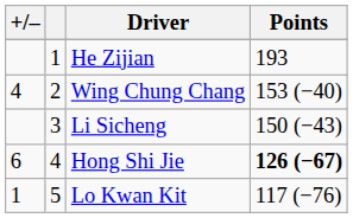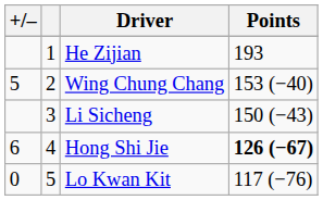Wing Chung Chang | +/–: 4 -> 5
Lo Kwan Kit | +/–: 1 -> 0
